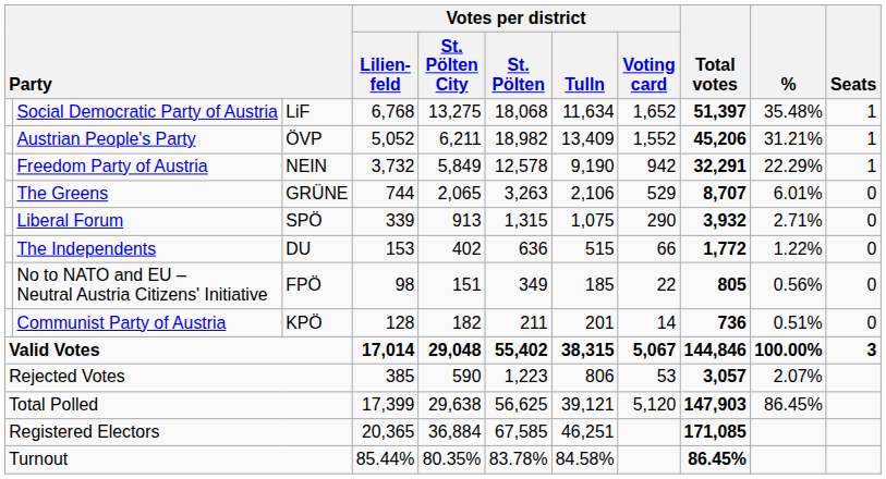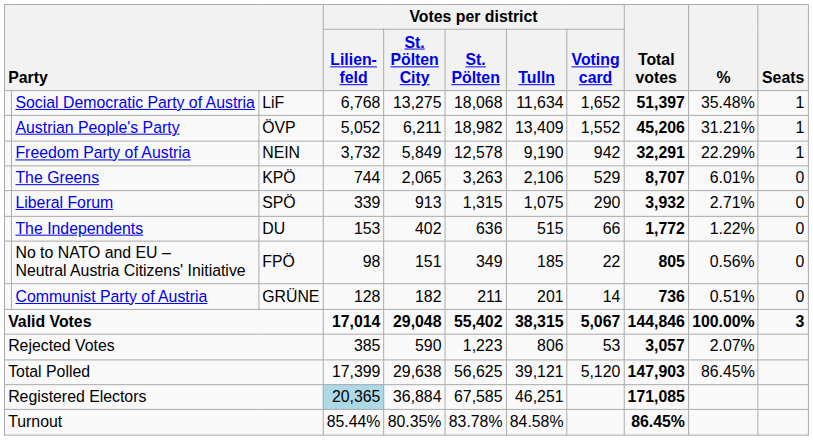The Greens | column 3: GRÜNE -> KPÖ
Communist Party of Austria | column 3: KPÖ -> GRÜNE
Registered Electors | Votes per district / Lilien- feld: no background -> lightblue background
